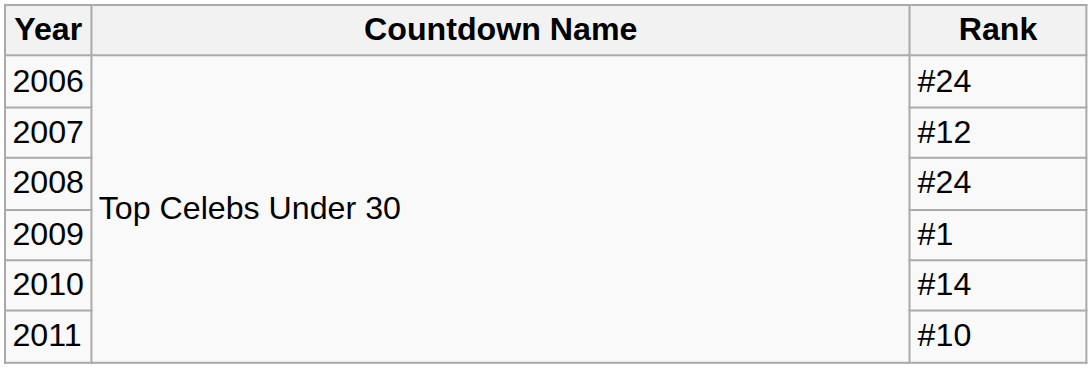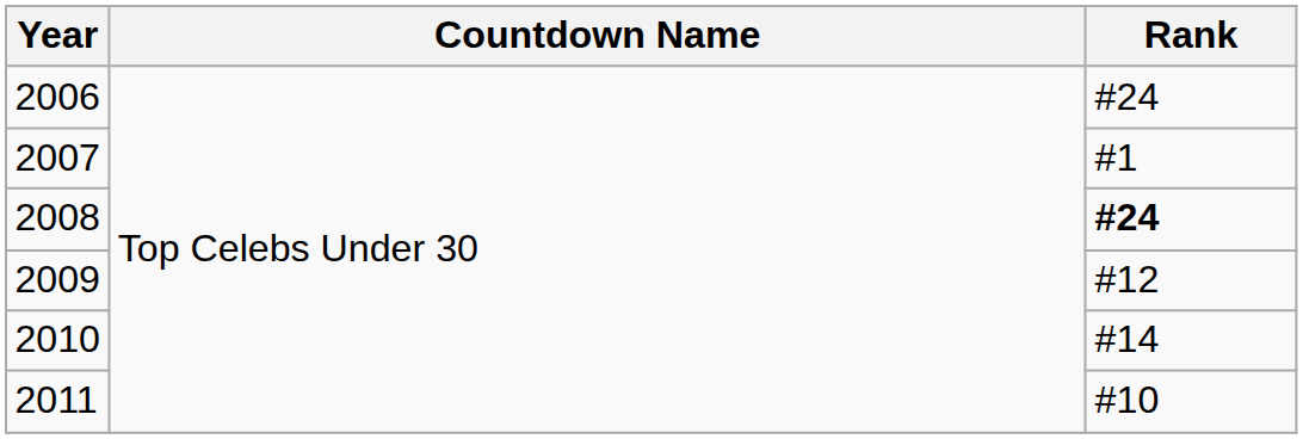2007 | Rank: #12 -> #1
2008 | Rank: normal -> bold
2009 | Rank: #1 -> #12
